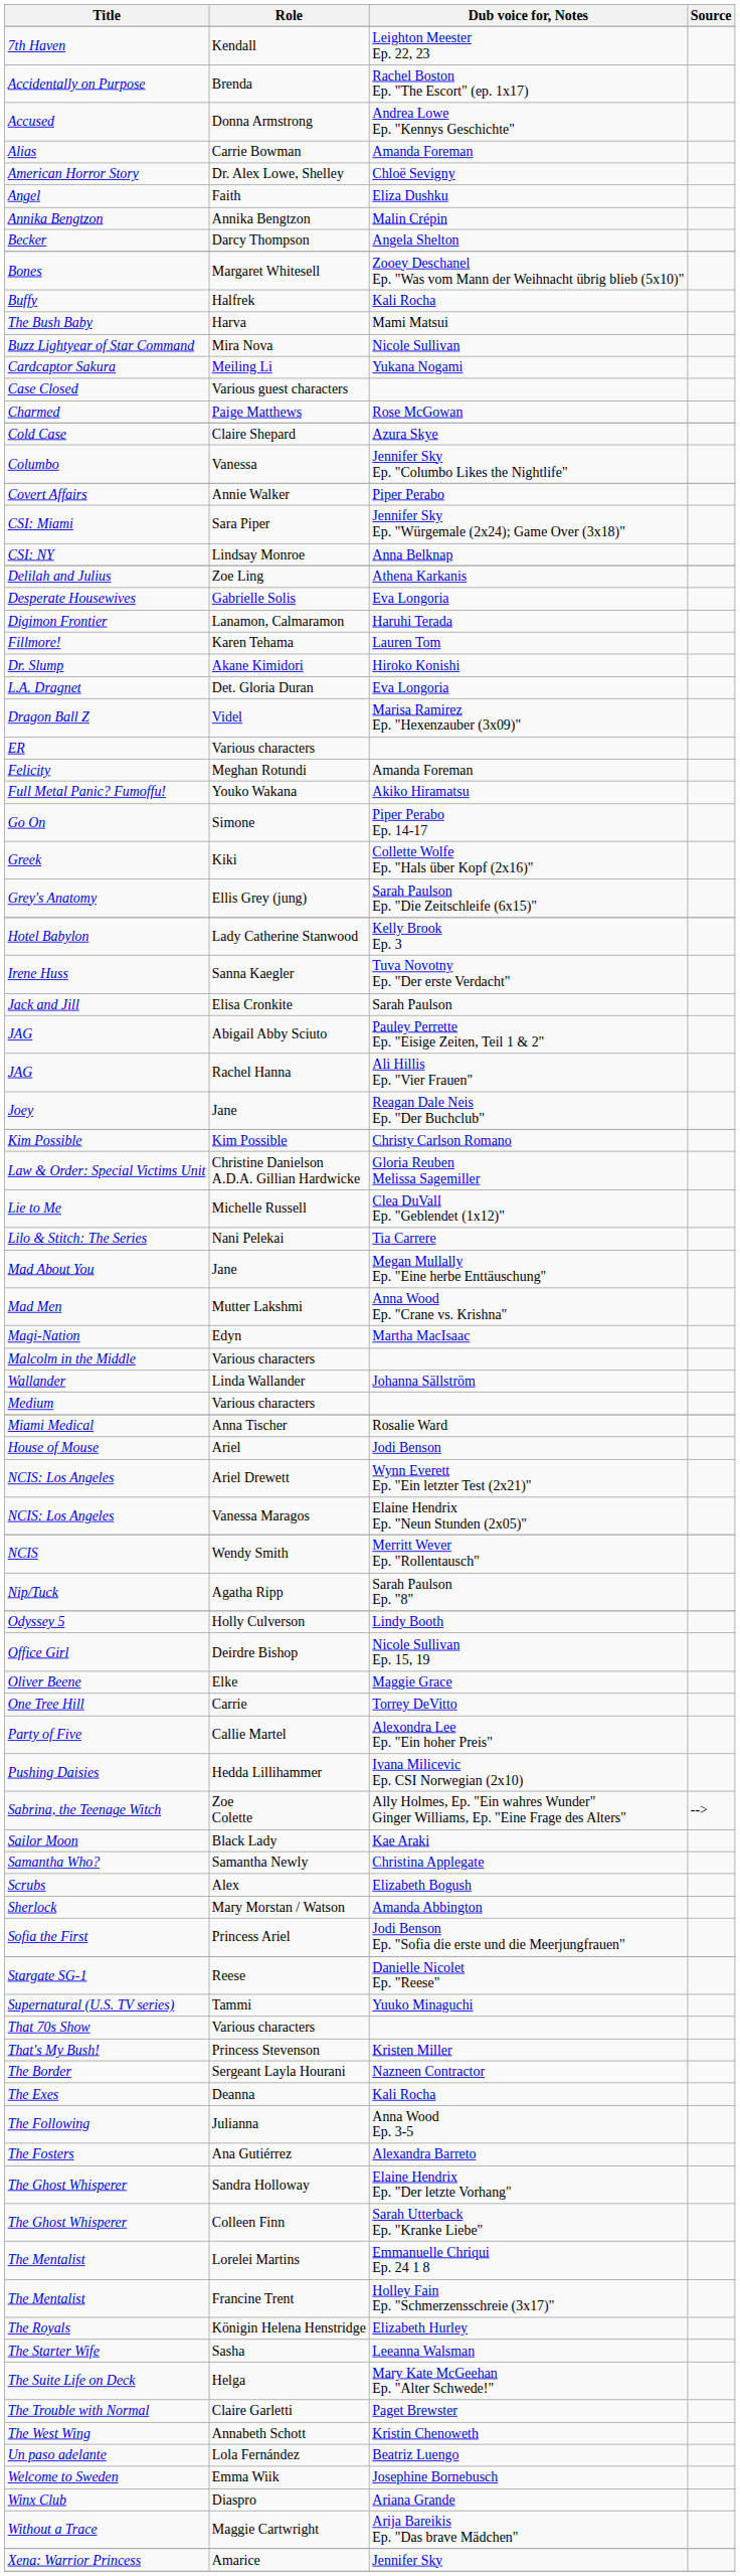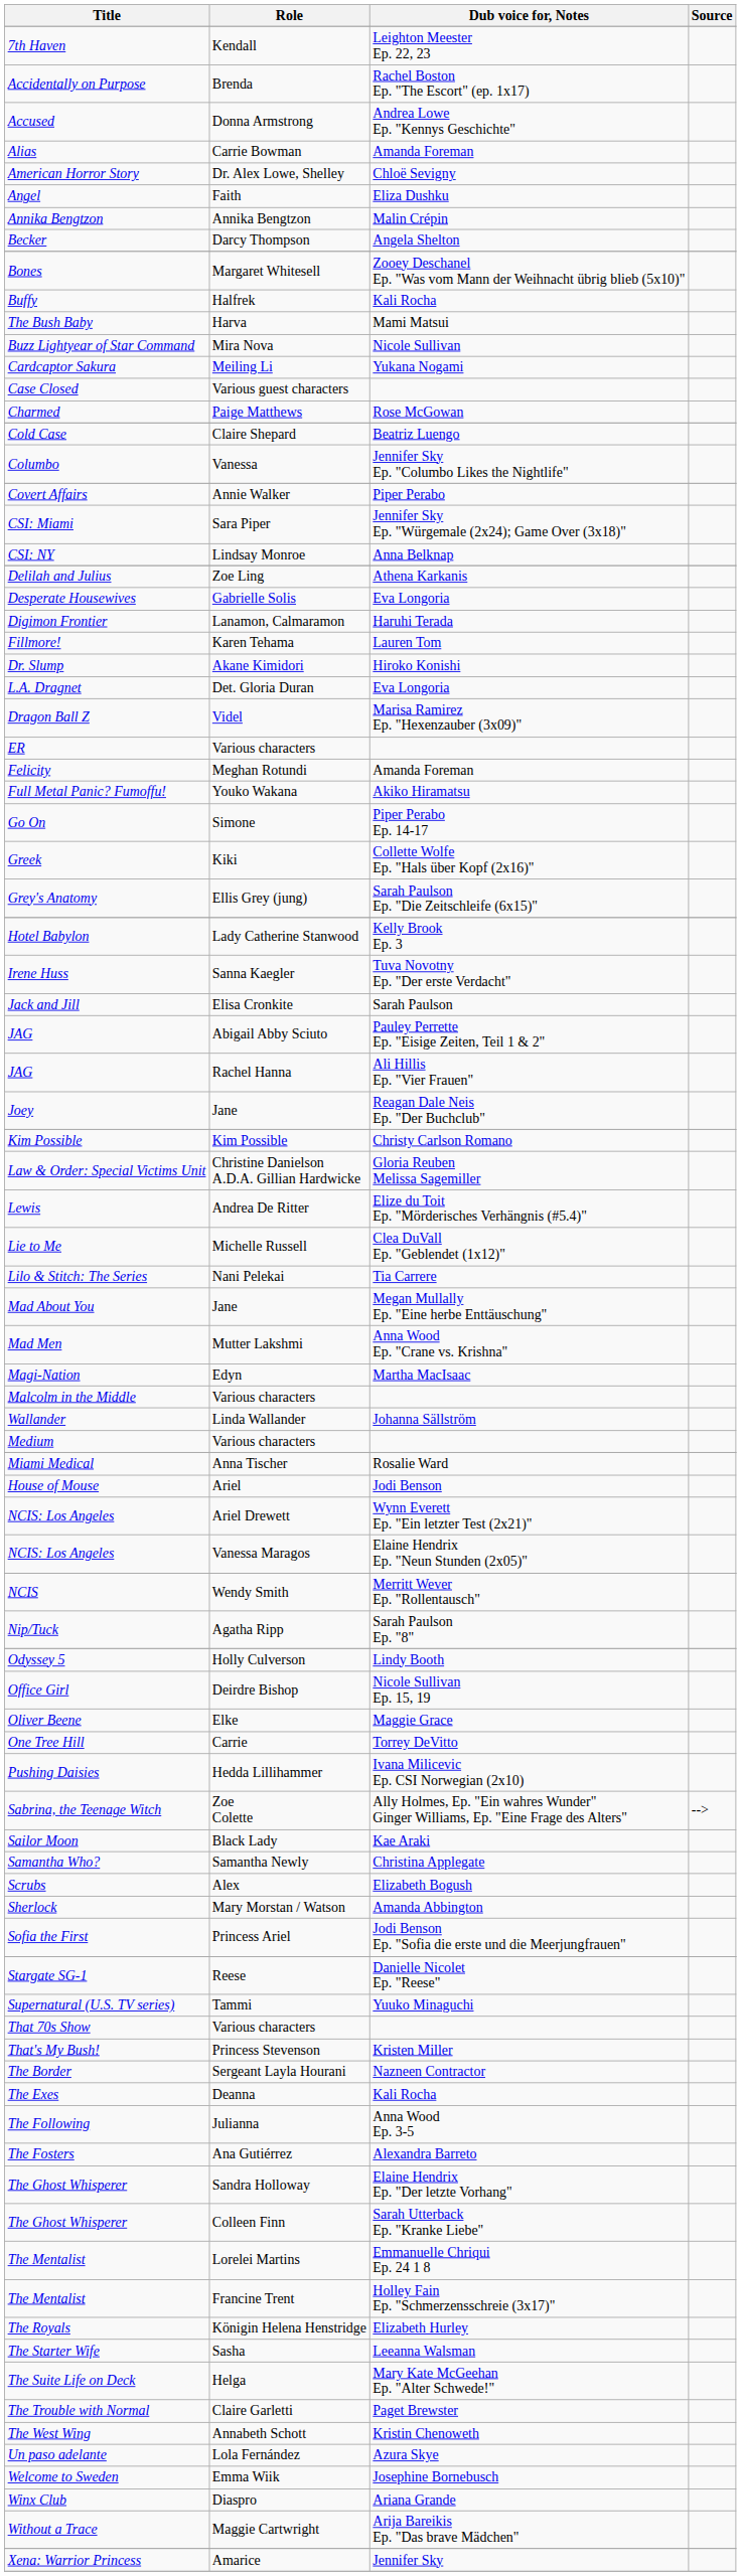Cold Case | Dub voice for, Notes: Azura Skye -> Beatriz Luengo
+ row: Lewis | Andrea De Ritter | Elize du Toit Ep. "Mörderisches Verhängnis (#5.4)"
- row: Party of Five | Callie Martel | Alexondra Lee Ep. "Ein hoher Preis"
Un paso adelante | Dub voice for, Notes: Beatriz Luengo -> Azura Skye
